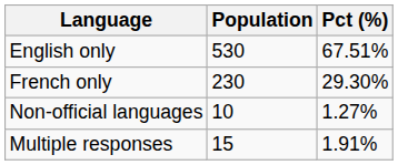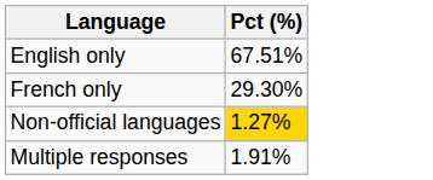- column: Population | 530 | 230 | 10 | 15
Non-official languages | Pct (%): no background -> gold background
